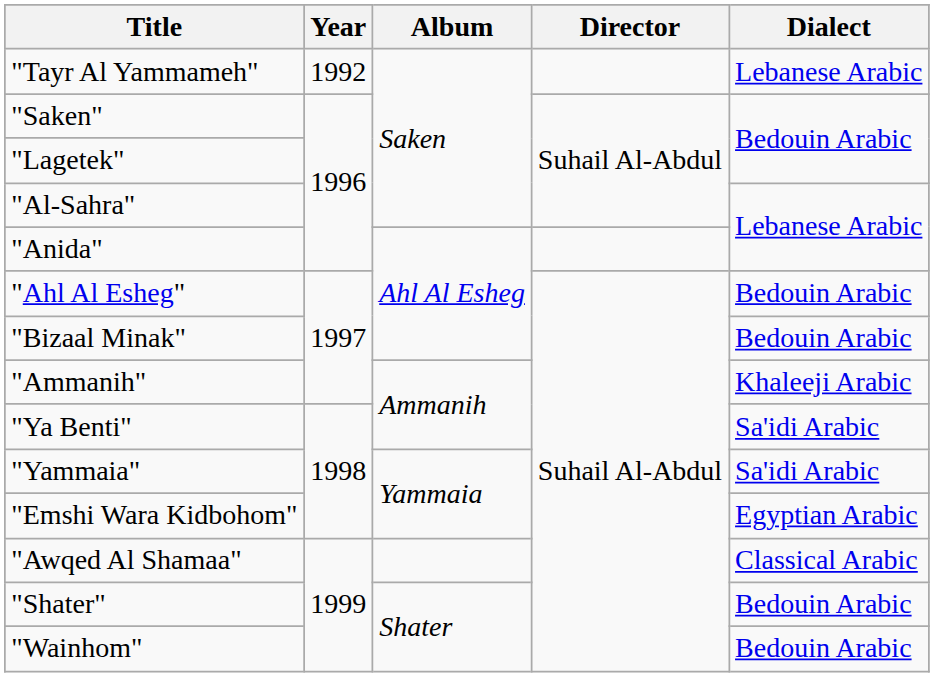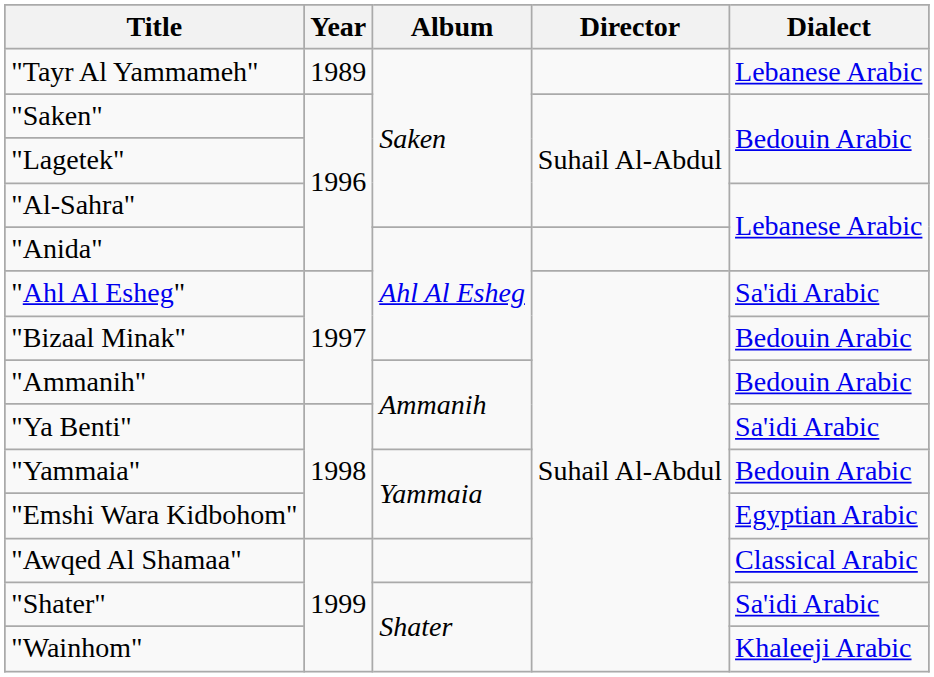"Tayr Al Yammameh" | Year: 1992 -> 1989
"Ahl Al Esheg" | Dialect: Bedouin Arabic -> Sa'idi Arabic
"Ammanih" | Dialect: Khaleeji Arabic -> Bedouin Arabic
"Yammaia" | Dialect: Sa'idi Arabic -> Bedouin Arabic
"Shater" | Dialect: Bedouin Arabic -> Sa'idi Arabic
"Wainhom" | Dialect: Bedouin Arabic -> Khaleeji Arabic
